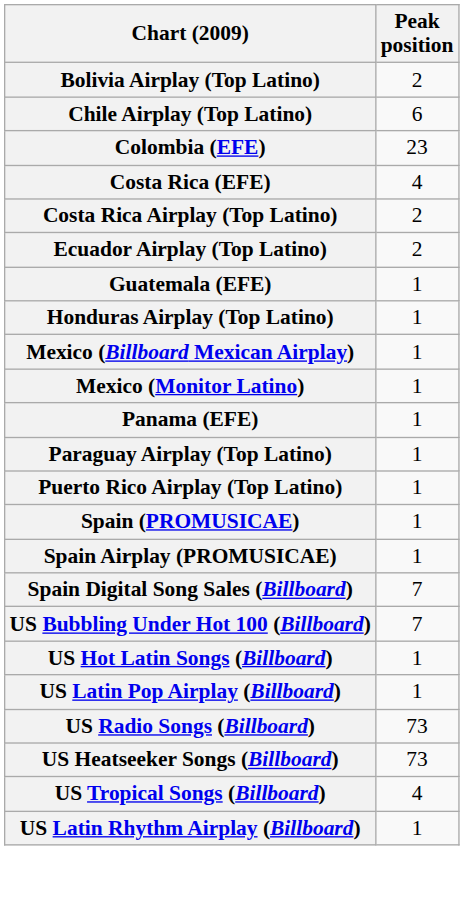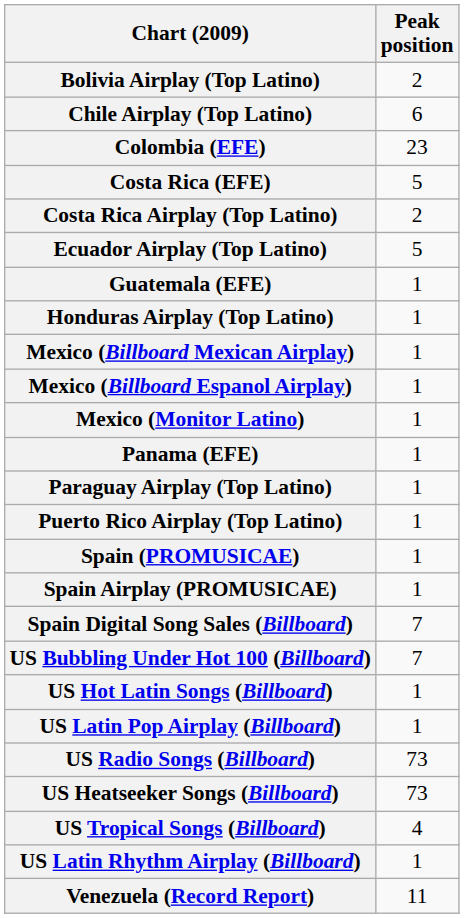Costa Rica (EFE) | Peak position: 4 -> 5
Ecuador Airplay (Top Latino) | Peak position: 2 -> 5
+ row: Mexico (Billboard Espanol Airplay) | 1
+ row: Venezuela (Record Report) | 11
